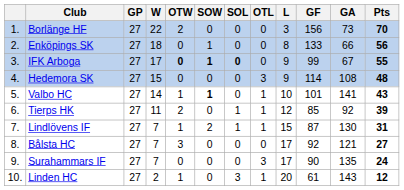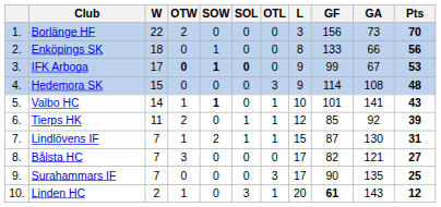- column: GP | 27 | 27 | 27 | 27 | 27 | 27 | 27 | 27 | 27 | 27
IFK Arboga | Pts: 55 -> 53
Bålsta HC | GF: 92 -> 82
Surahammars IF | Pts: 24 -> 25
Linden HC | GF: normal -> bold
